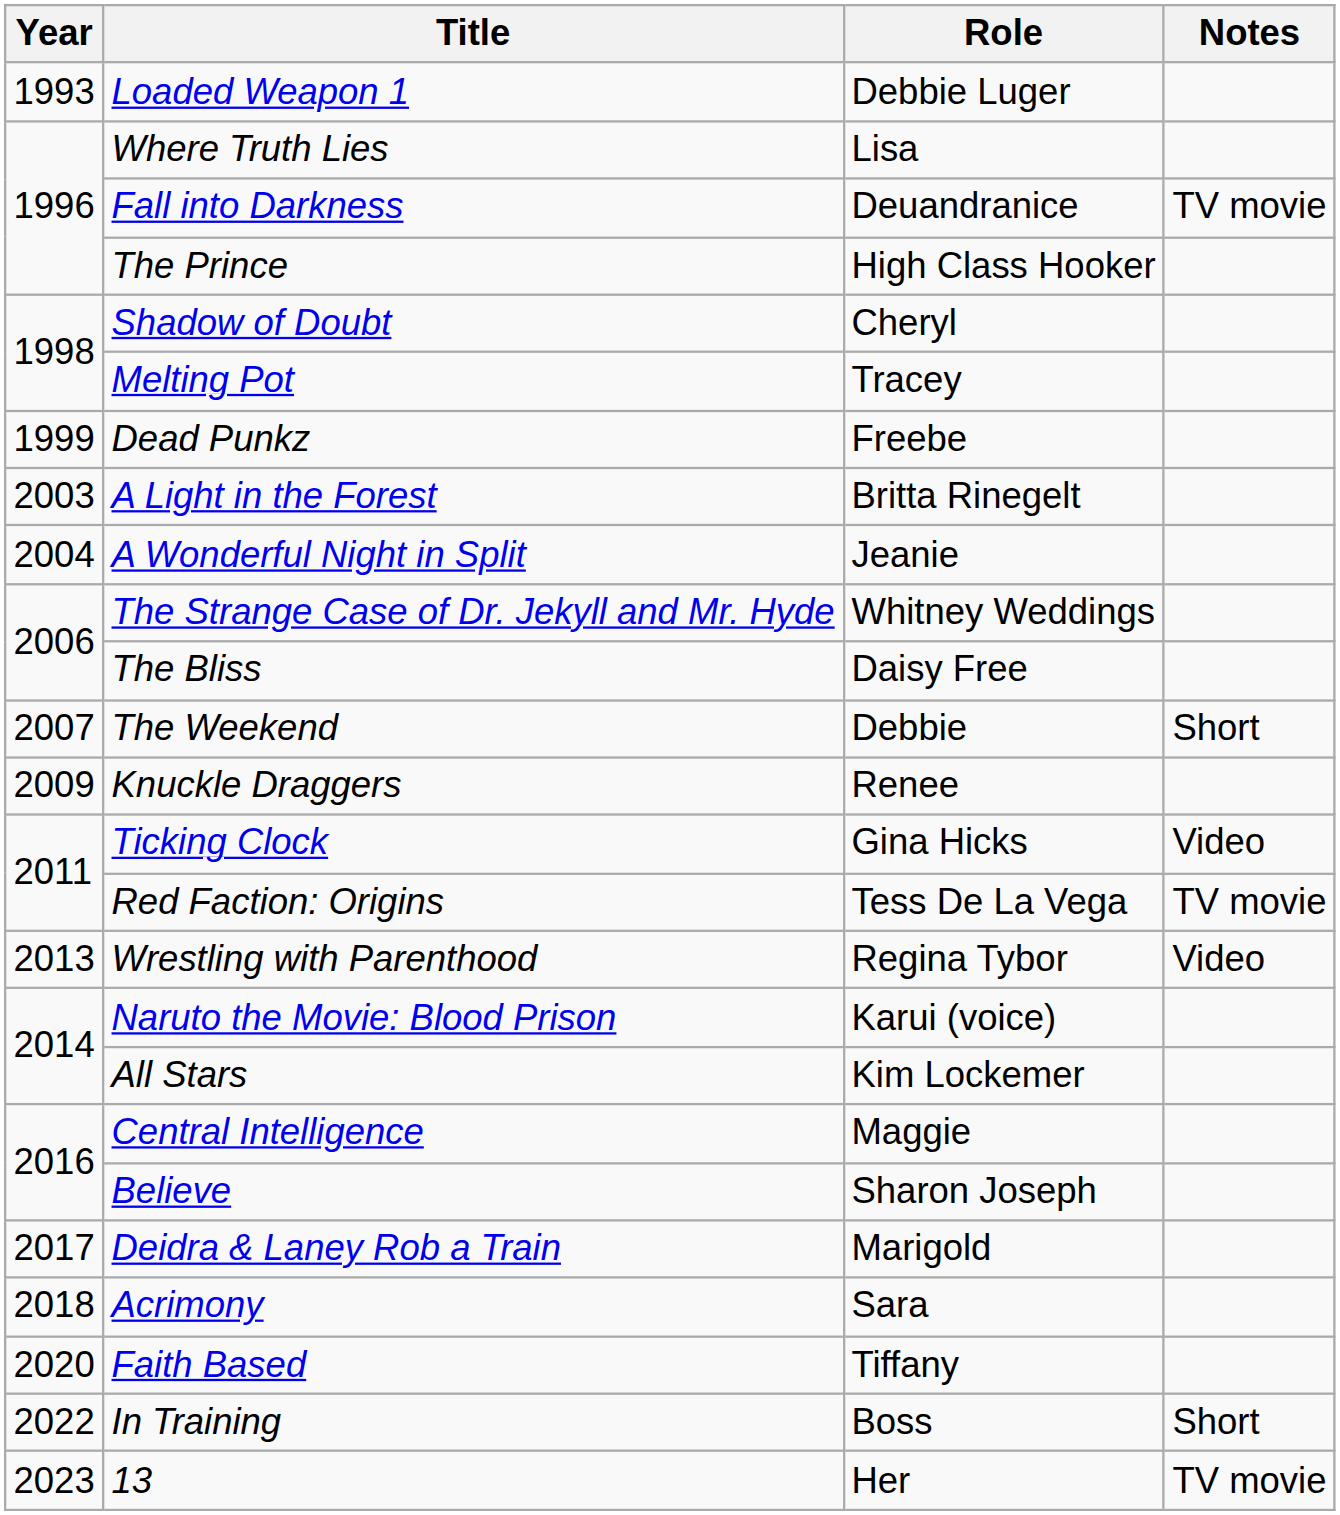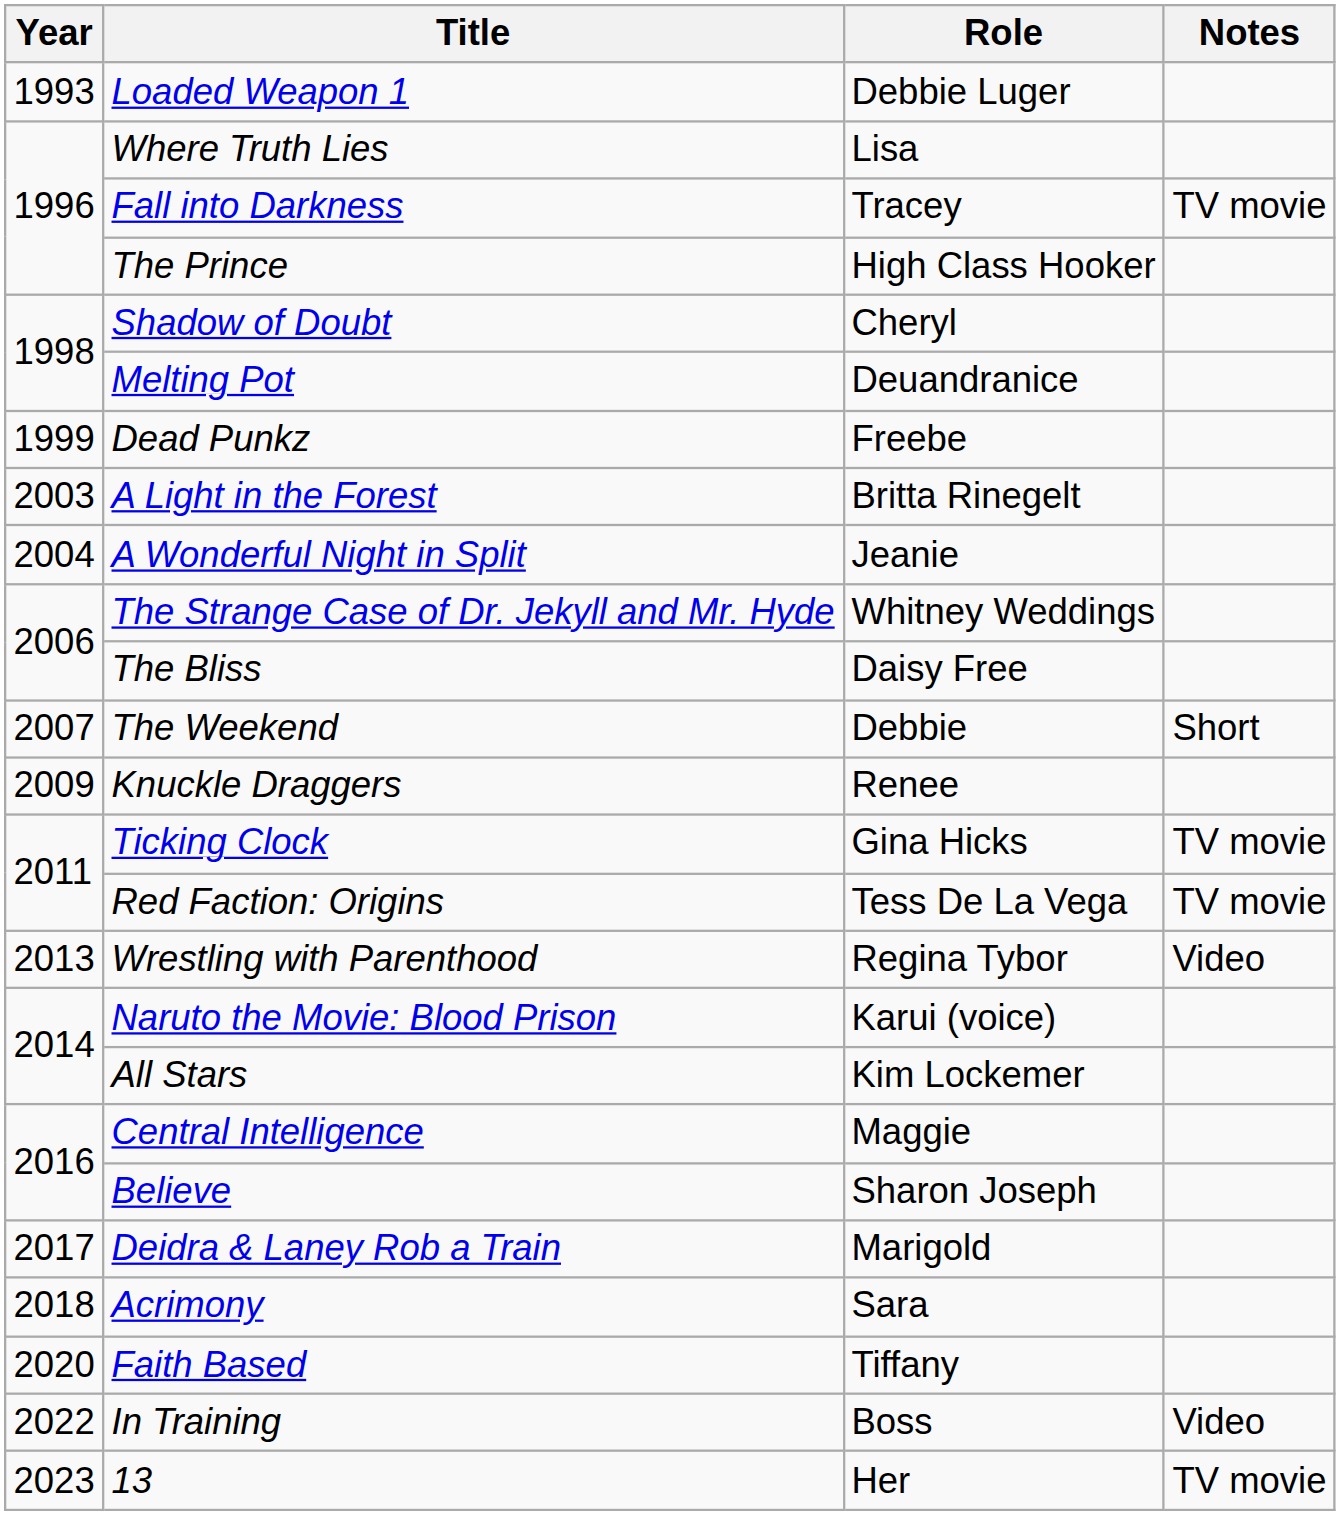Fall into Darkness | Role: Deuandranice -> Tracey
Melting Pot | Role: Tracey -> Deuandranice
Ticking Clock | Notes: Video -> TV movie
In Training | Notes: Short -> Video
